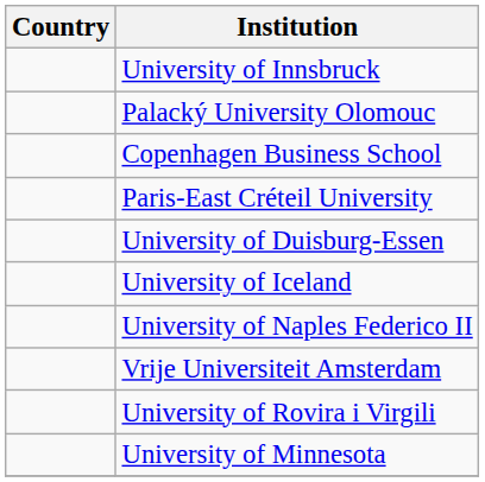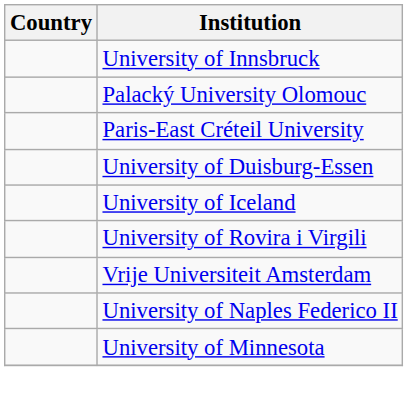- row: Copenhagen Business School
rows swapped: University of Naples Federico II <-> University of Rovira i Virgili
